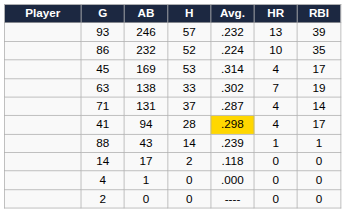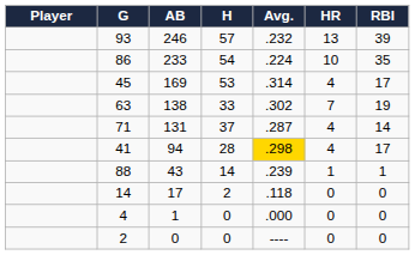86 | AB: 232 -> 233
86 | H: 52 -> 54
